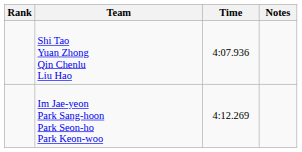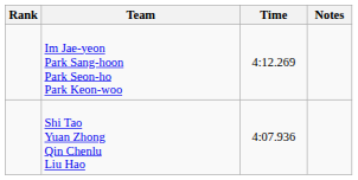rows swapped: Shi Tao Yuan Zhong Qin Chenlu Liu Hao <-> Im Jae-yeon Park Sang-hoon Park Seon-ho Park Keon-woo
